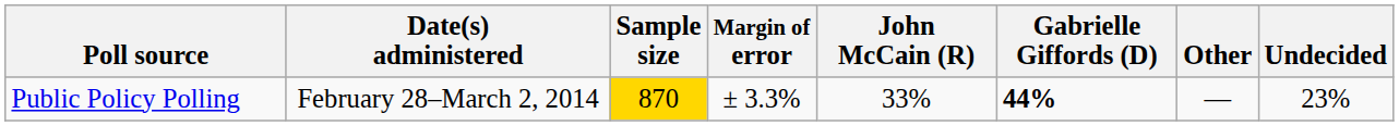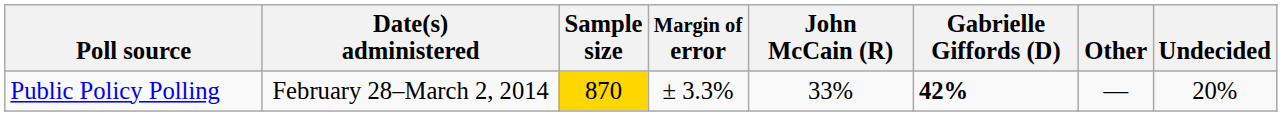Public Policy Polling | Gabrielle Giffords (D): 44% -> 42%
Public Policy Polling | Undecided: 23% -> 20%
